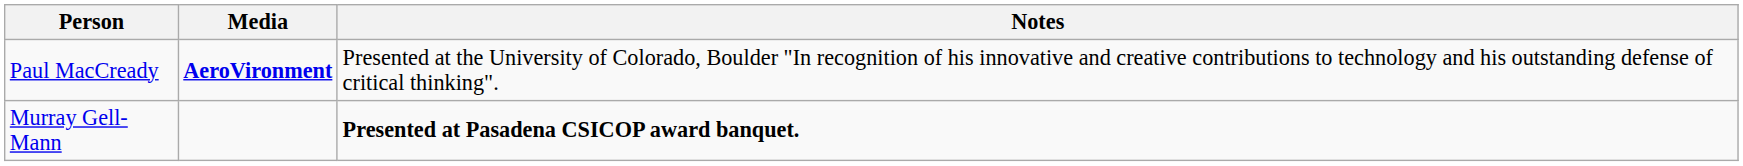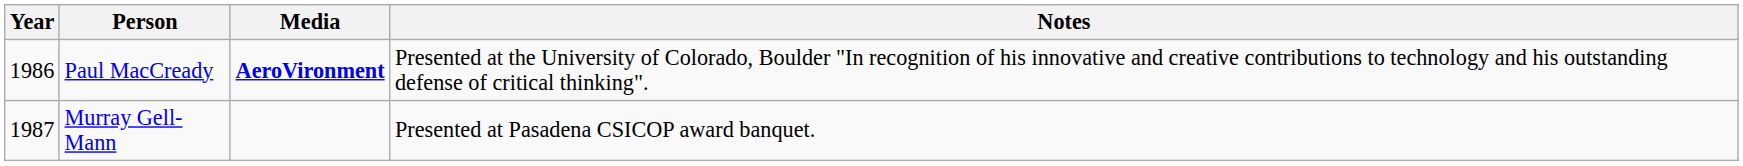+ column: Year | 1986 | 1987
Murray Gell-Mann | Notes: bold -> normal
